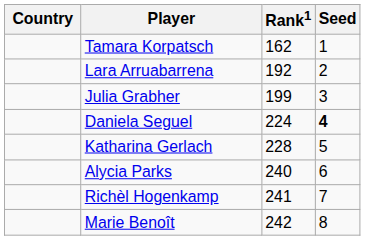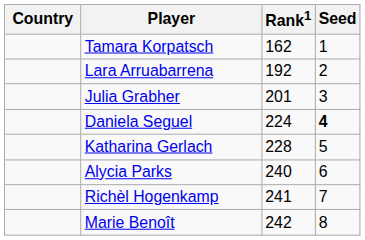Julia Grabher | Rank1: 199 -> 201
